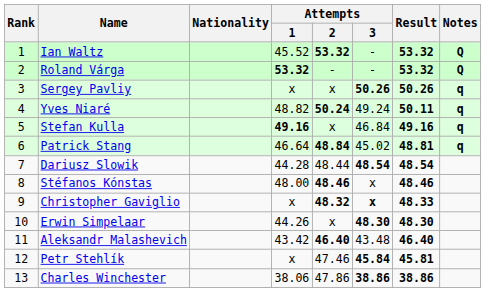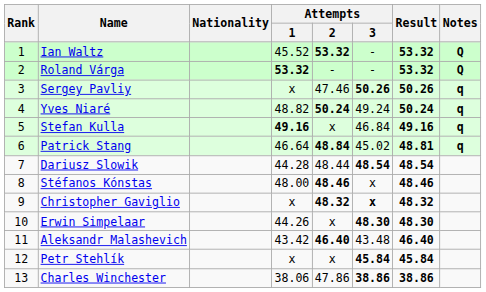Sergey Pavliy | Attempts / 2: x -> 47.46
Yves Niaré | Result: 50.11 -> 50.24
Christopher Gaviglio | Result: 48.33 -> 48.32
Petr Stehlík | Attempts / 2: 47.46 -> x
Petr Stehlík | Result: 45.81 -> 45.84
